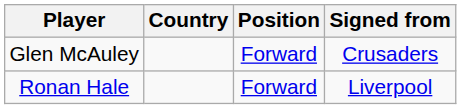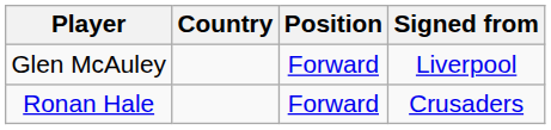Glen McAuley | Signed from: Crusaders -> Liverpool
Ronan Hale | Signed from: Liverpool -> Crusaders
